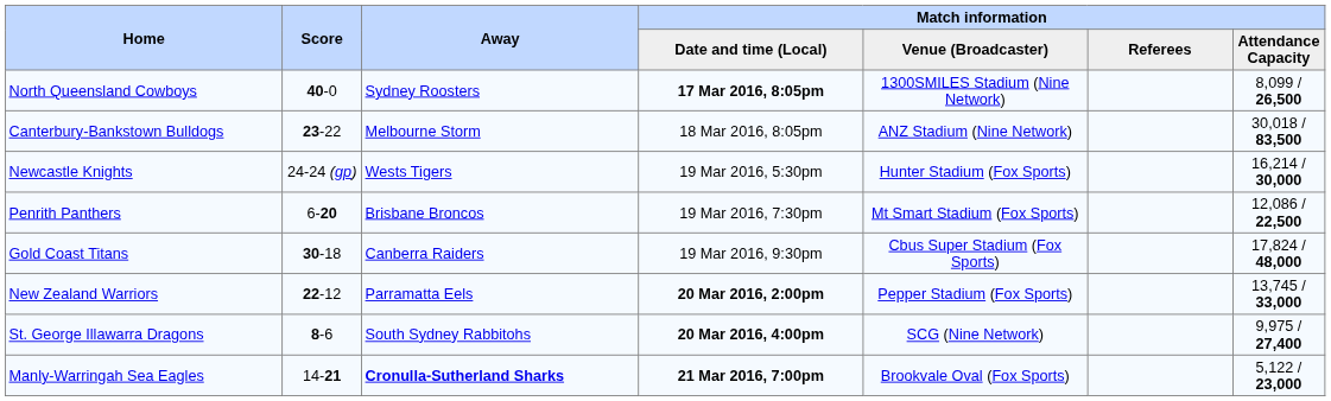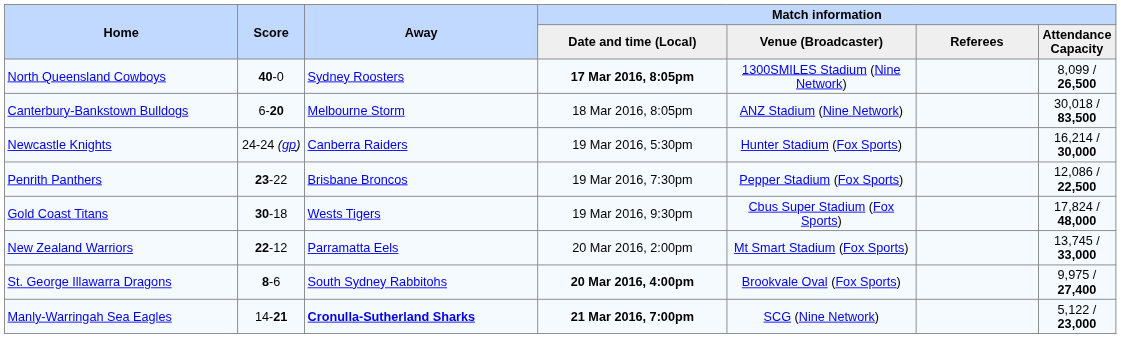Canterbury-Bankstown Bulldogs | Score: 23-22 -> 6-20
Newcastle Knights | Away: Wests Tigers -> Canberra Raiders
Penrith Panthers | Score: 6-20 -> 23-22
Penrith Panthers | Match information / Venue (Broadcaster): Mt Smart Stadium (Fox Sports) -> Pepper Stadium (Fox Sports)
Gold Coast Titans | Away: Canberra Raiders -> Wests Tigers
New Zealand Warriors | Match information / Date and time (Local): bold -> normal
New Zealand Warriors | Match information / Venue (Broadcaster): Pepper Stadium (Fox Sports) -> Mt Smart Stadium (Fox Sports)
St. George Illawarra Dragons | Match information / Venue (Broadcaster): SCG (Nine Network) -> Brookvale Oval (Fox Sports)
Manly-Warringah Sea Eagles | Match information / Venue (Broadcaster): Brookvale Oval (Fox Sports) -> SCG (Nine Network)
